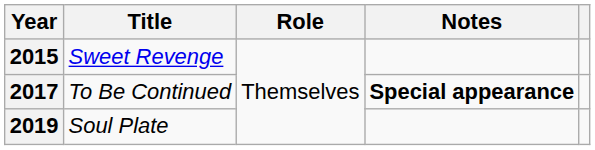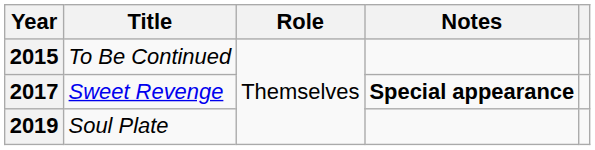2015 | Title: Sweet Revenge -> To Be Continued
2017 | Title: To Be Continued -> Sweet Revenge
